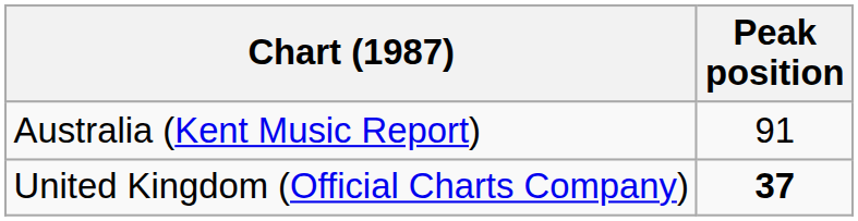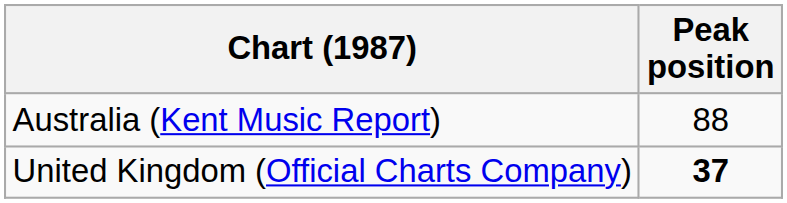Australia (Kent Music Report) | Peak position: 91 -> 88
